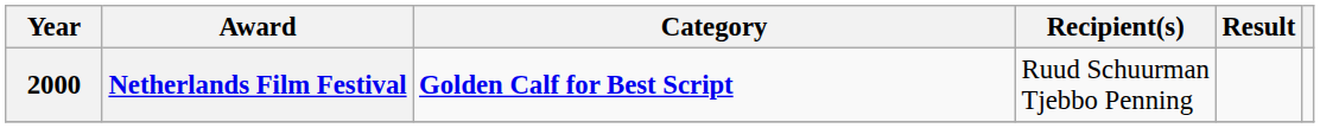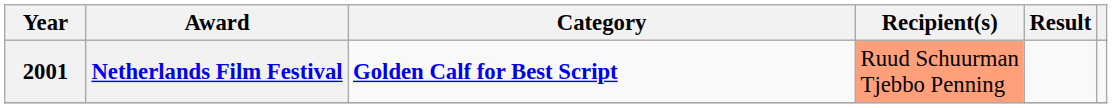Netherlands Film Festival | Year: 2000 -> 2001
Netherlands Film Festival | Recipient(s): no background -> lightsalmon background
